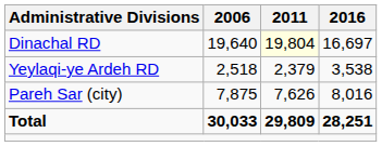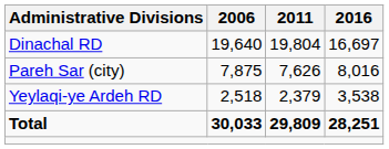Dinachal RD | 2011: lightyellow background -> no background
rows swapped: Yeylaqi-ye Ardeh RD <-> Pareh Sar (city)
